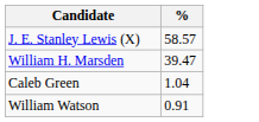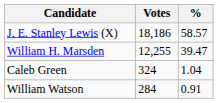+ column: Votes | 18,186 | 12,255 | 324 | 284
